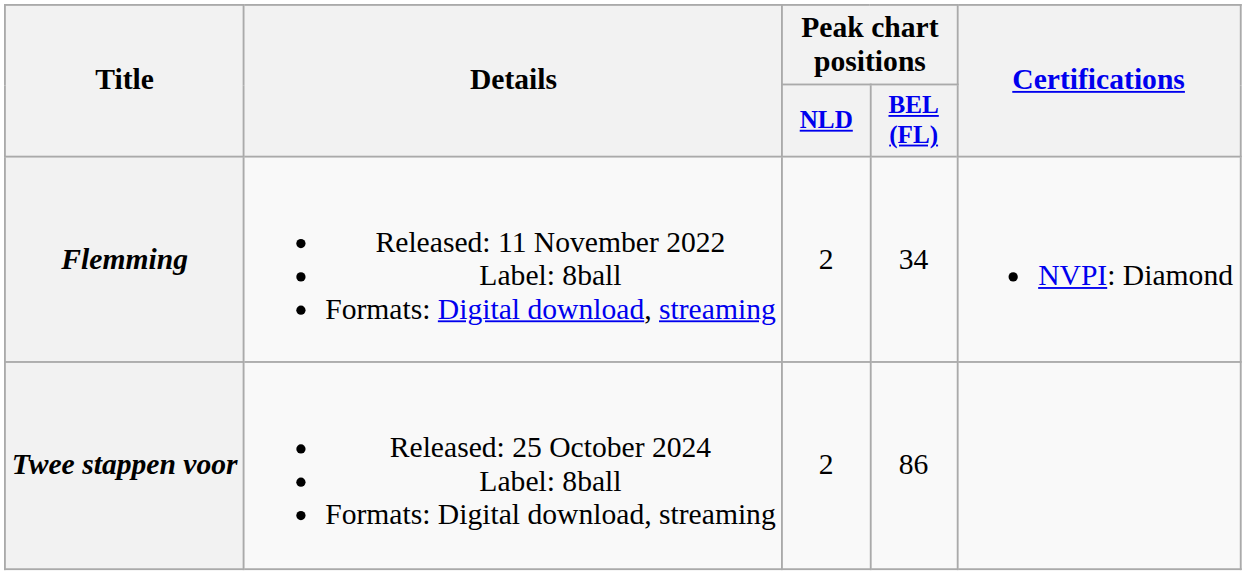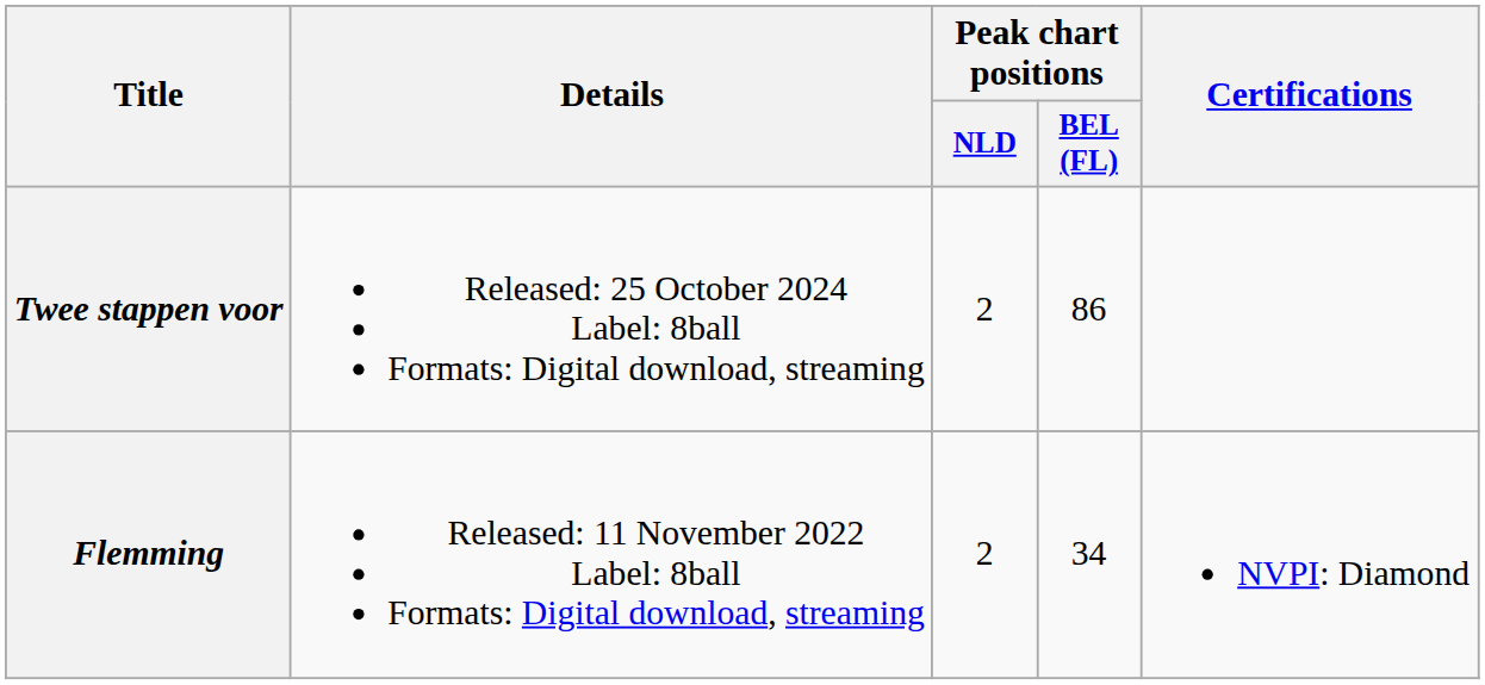rows swapped: Flemming <-> Twee stappen voor
